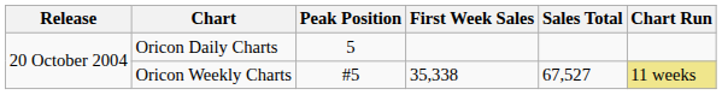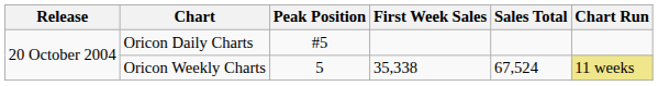Oricon Daily Charts | Peak Position: 5 -> #5
Oricon Weekly Charts | Peak Position: #5 -> 5
Oricon Weekly Charts | Sales Total: 67,527 -> 67,524
